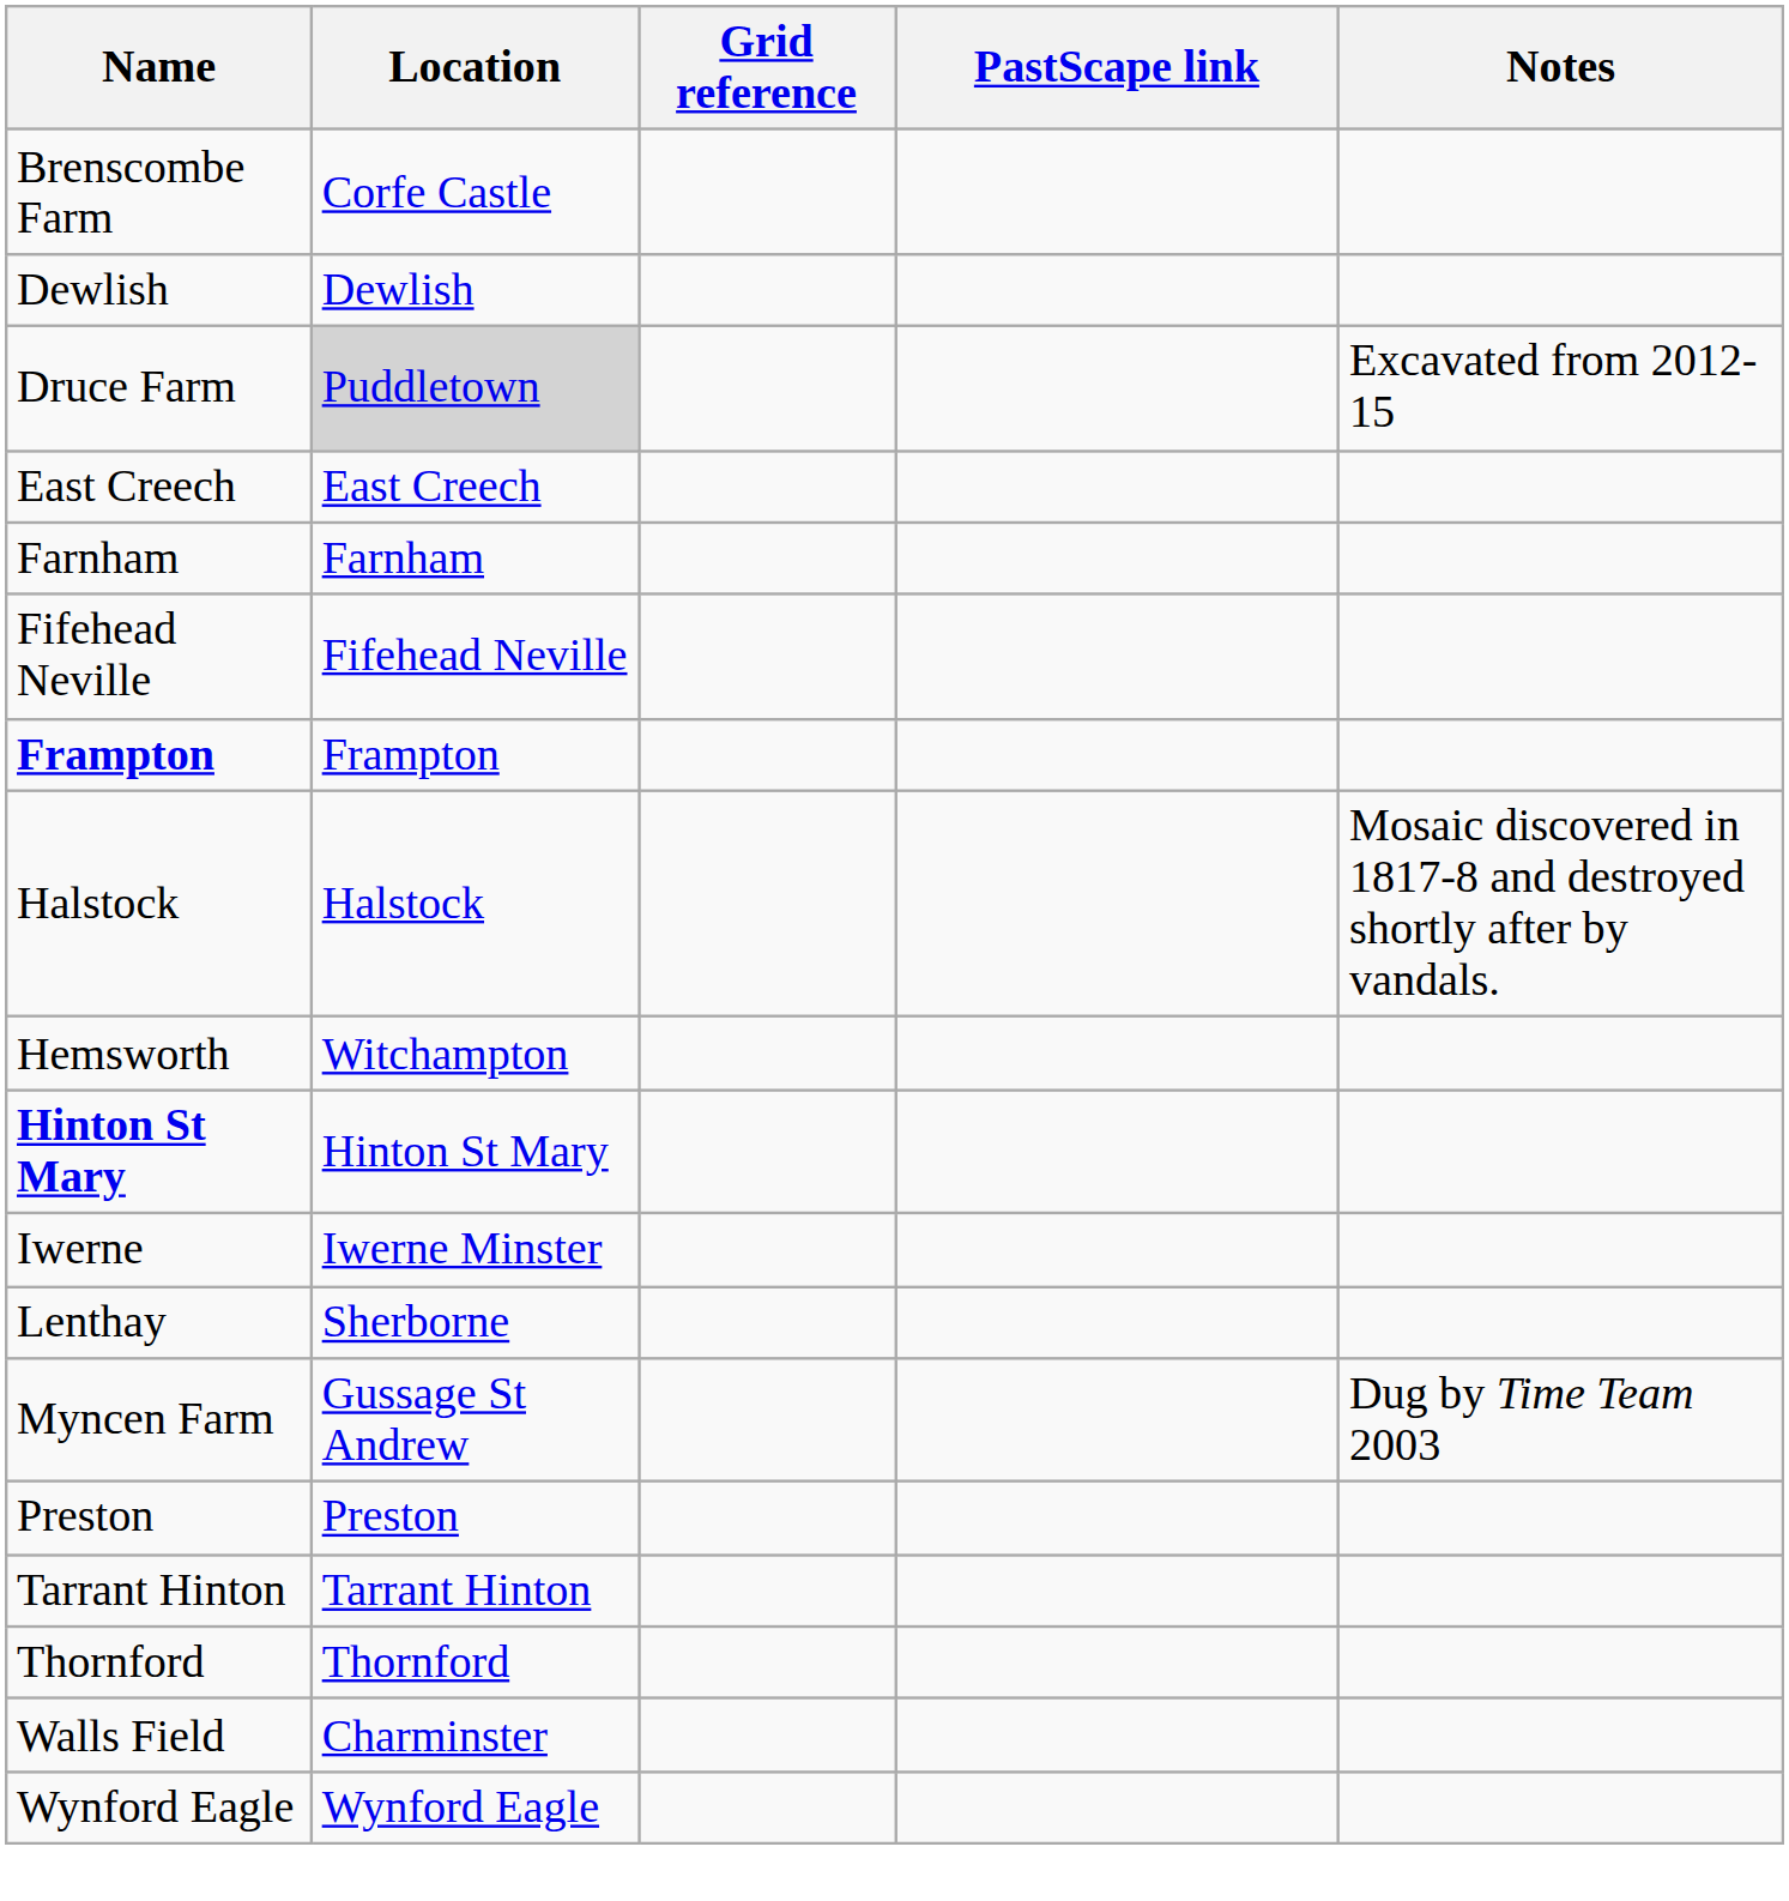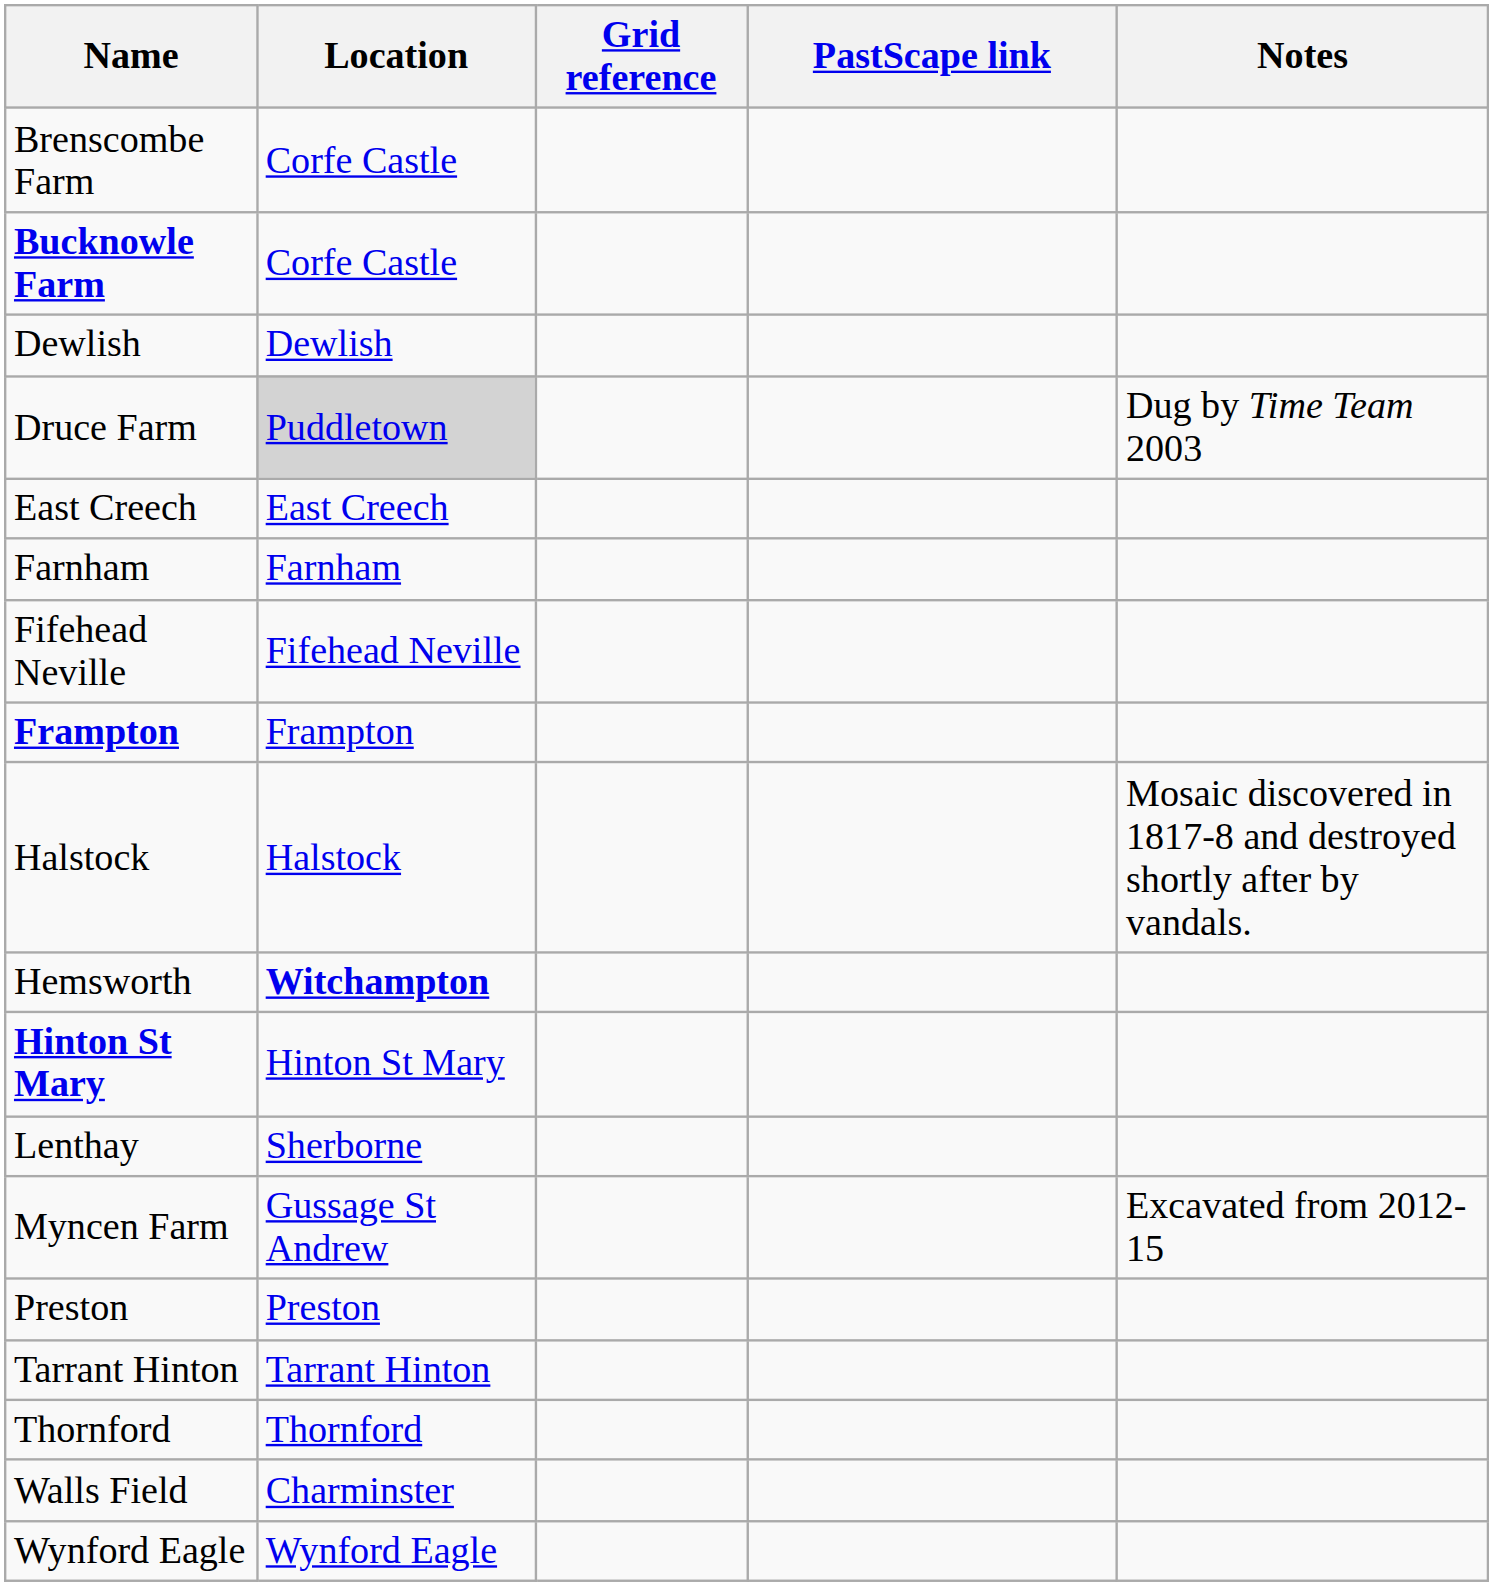+ row: Bucknowle Farm | Corfe Castle
Druce Farm | Notes: Excavated from 2012-15 -> Dug by Time Team 2003
Hemsworth | Location: normal -> bold
- row: Iwerne | Iwerne Minster
Myncen Farm | Notes: Dug by Time Team 2003 -> Excavated from 2012-15
